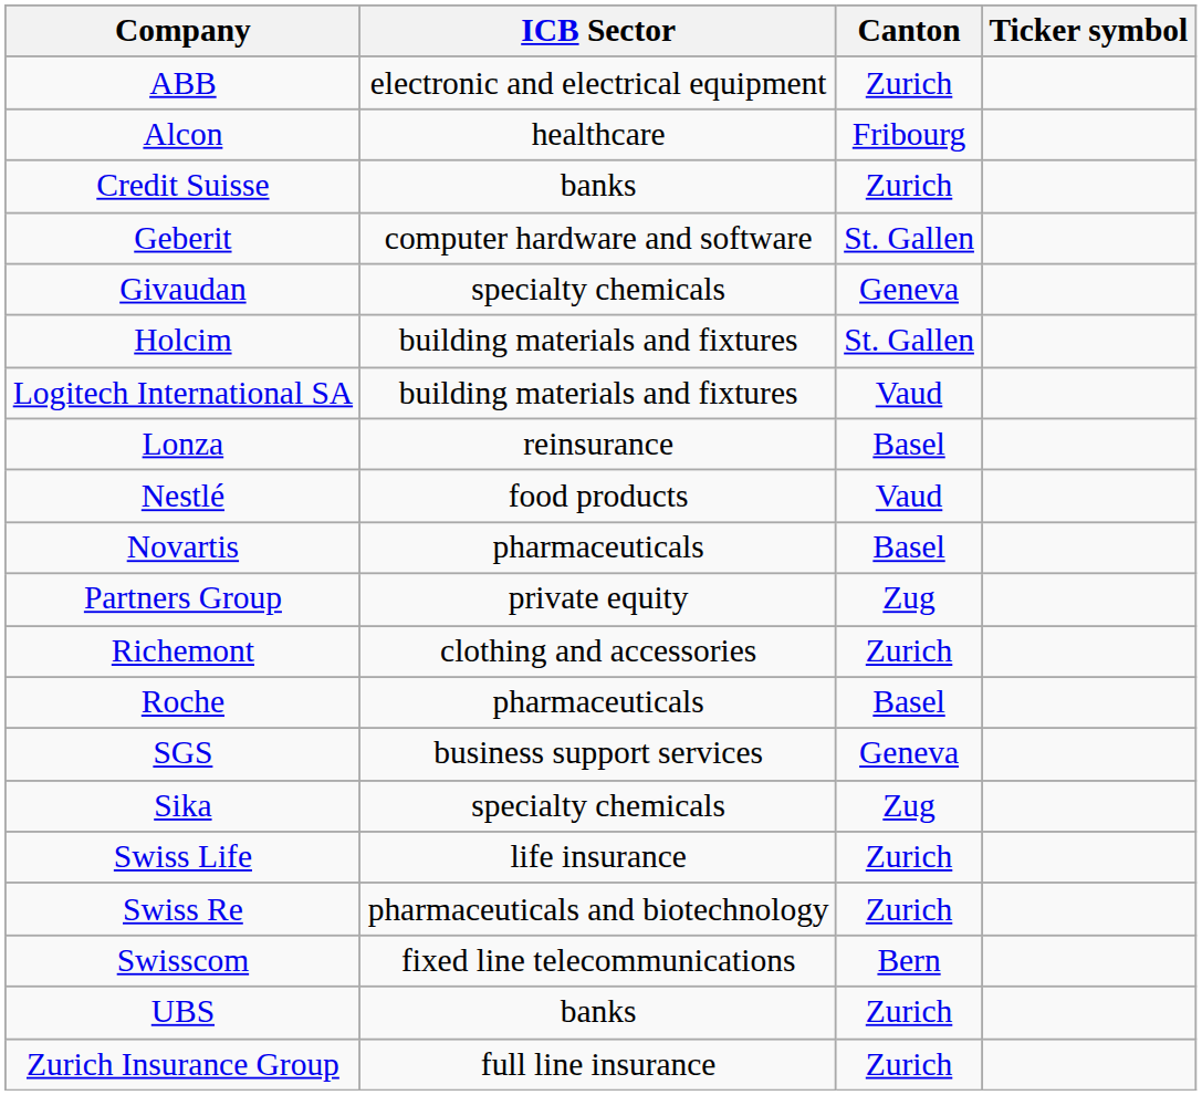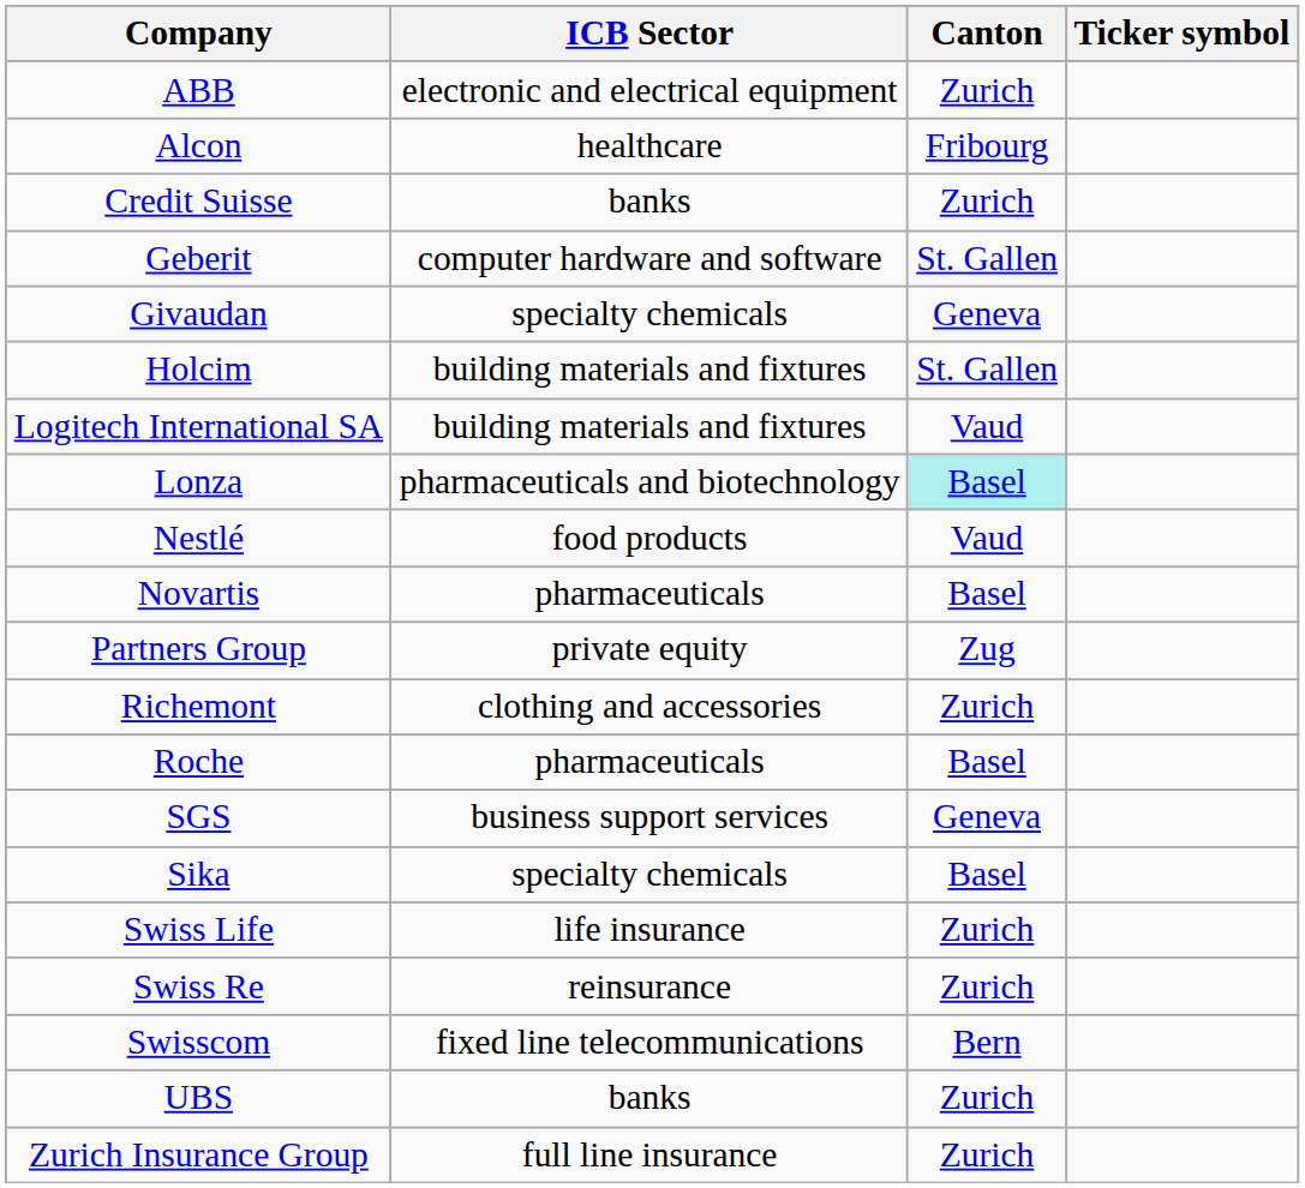Lonza | ICB Sector: reinsurance -> pharmaceuticals and biotechnology
Lonza | Canton: no background -> paleturquoise background
Sika | Canton: Zug -> Basel
Swiss Re | ICB Sector: pharmaceuticals and biotechnology -> reinsurance
